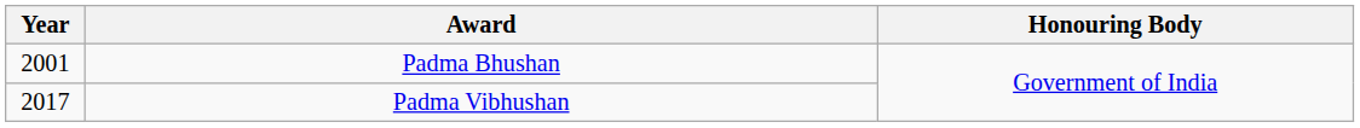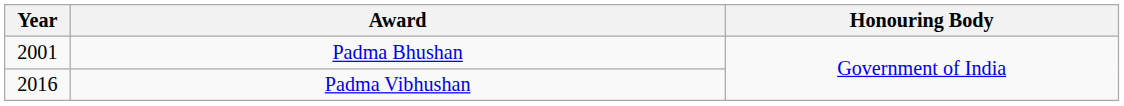Padma Vibhushan | Year: 2017 -> 2016
